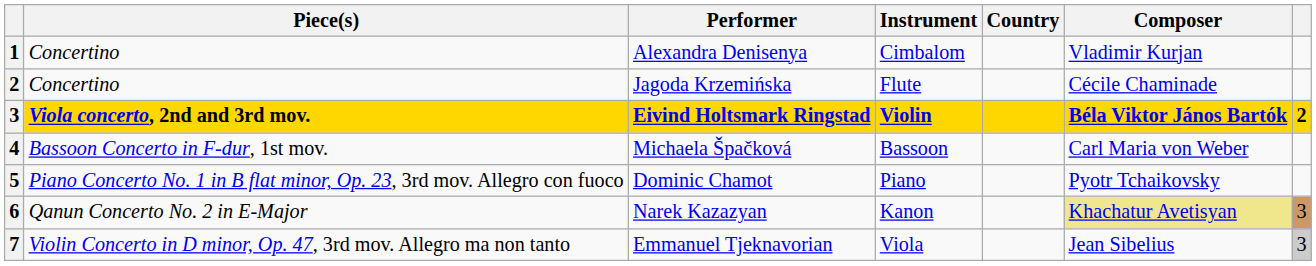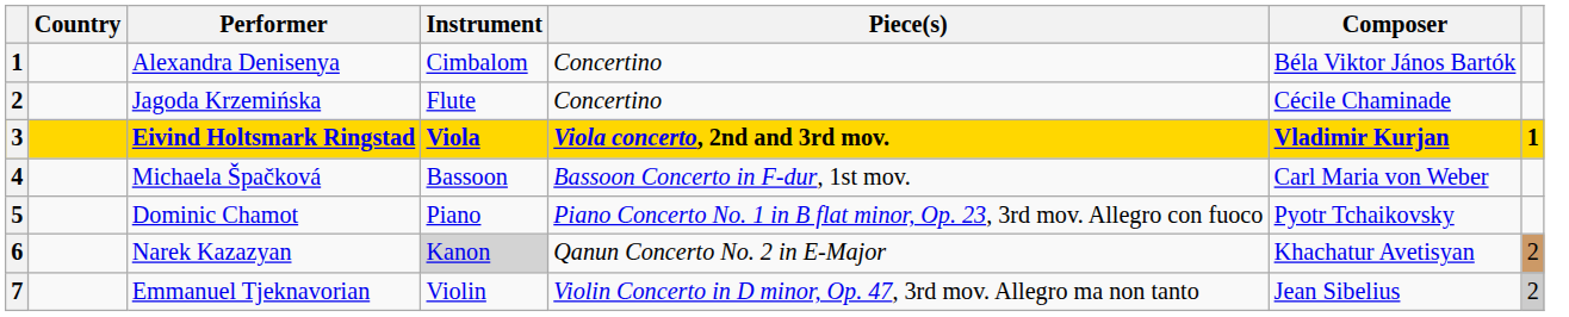columns swapped: Country <-> Piece(s)
Alexandra Denisenya | Composer: Vladimir Kurjan -> Béla Viktor János Bartók
Eivind Holtsmark Ringstad | Instrument: Violin -> Viola
Eivind Holtsmark Ringstad | Composer: Béla Viktor János Bartók -> Vladimir Kurjan
Eivind Holtsmark Ringstad | column 7: 2 -> 1
Narek Kazazyan | Instrument: no background -> lightgrey background
Narek Kazazyan | Composer: khaki background -> no background
Narek Kazazyan | column 7: 3 -> 2
Emmanuel Tjeknavorian | Instrument: Viola -> Violin
Emmanuel Tjeknavorian | column 7: 3 -> 2
